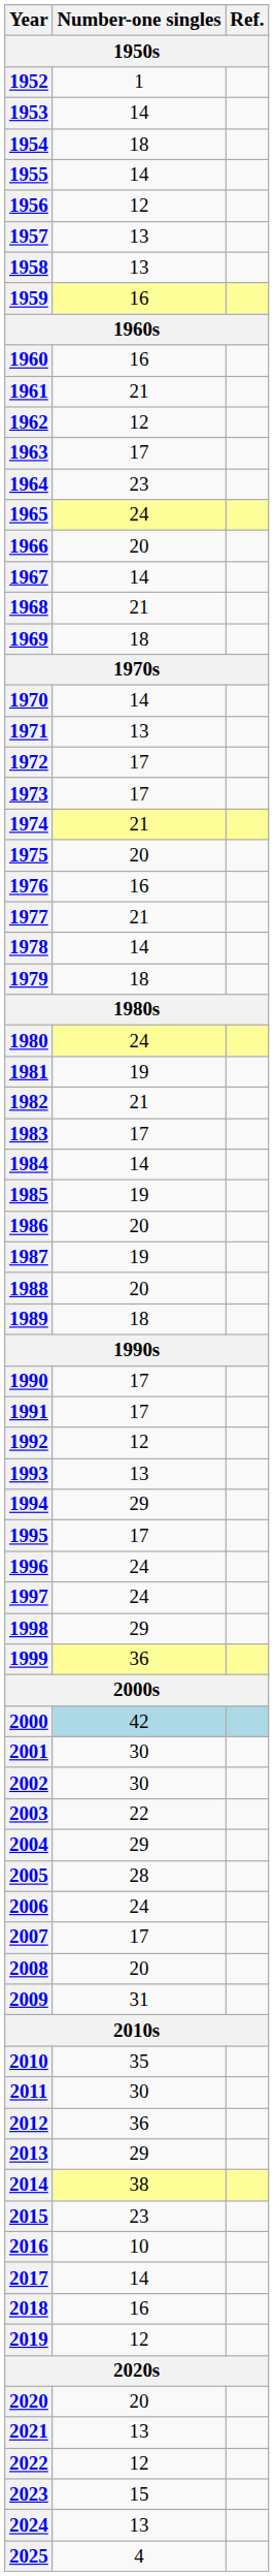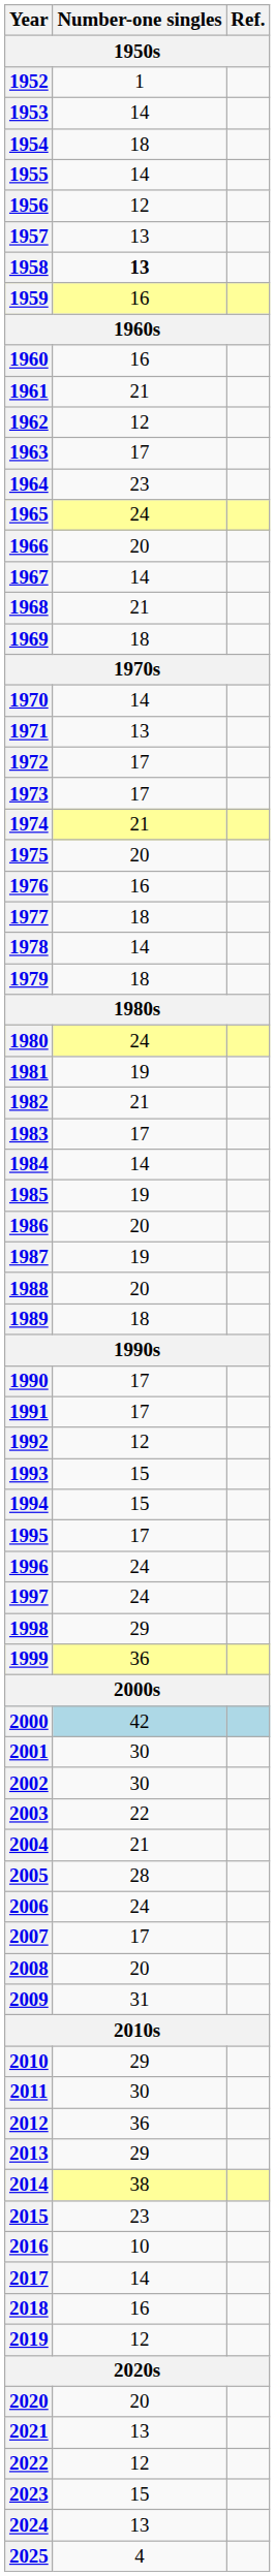1958 | Number-one singles: normal -> bold
1977 | Number-one singles: 21 -> 18
1993 | Number-one singles: 13 -> 15
1994 | Number-one singles: 29 -> 15
2004 | Number-one singles: 29 -> 21
2010 | Number-one singles: 35 -> 29
